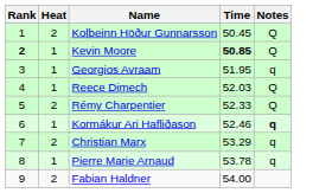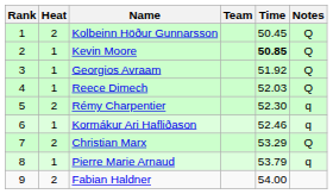+ column: Team
Kevin Moore | Rank: bold -> normal
Georgios Avraam | Time: 51.95 -> 51.92
Georgios Avraam | Notes: q -> Q
Rémy Charpentier | Time: 52.33 -> 52.30
Rémy Charpentier | Notes: Q -> q
Kormákur Ari Hafliðason | Notes: bold -> normal
Christian Marx | Notes: q -> Q
Pierre Marie Arnaud | Time: 53.78 -> 53.79
